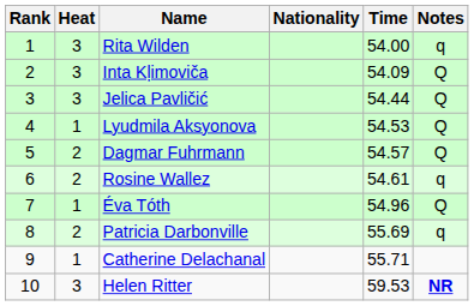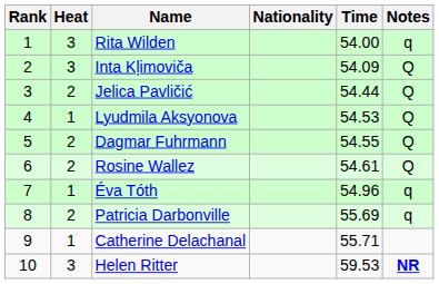Jelica Pavličić | Heat: 3 -> 2
Dagmar Fuhrmann | Time: 54.57 -> 54.55
Rosine Wallez | Notes: q -> Q
Éva Tóth | Notes: Q -> q
